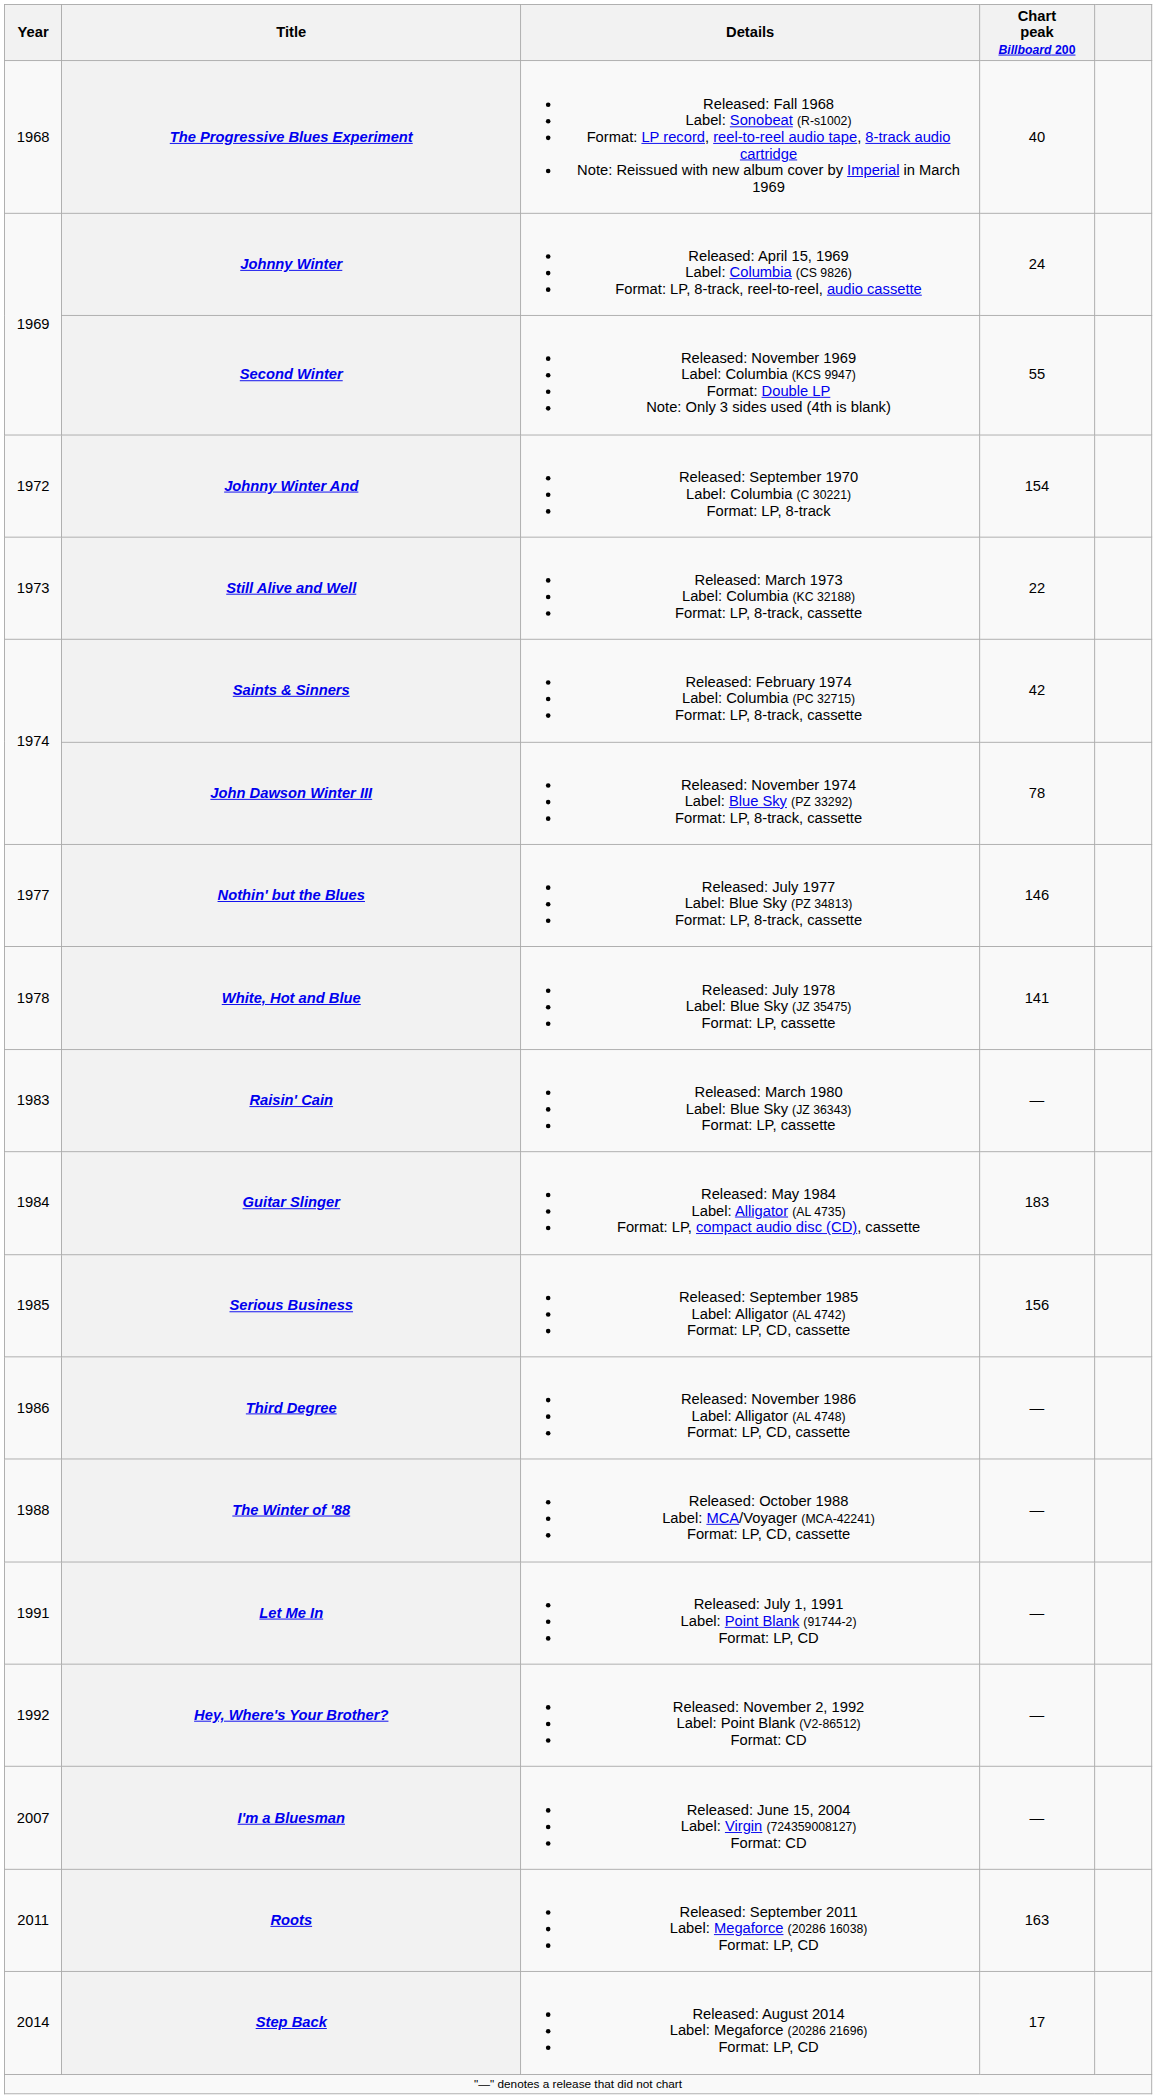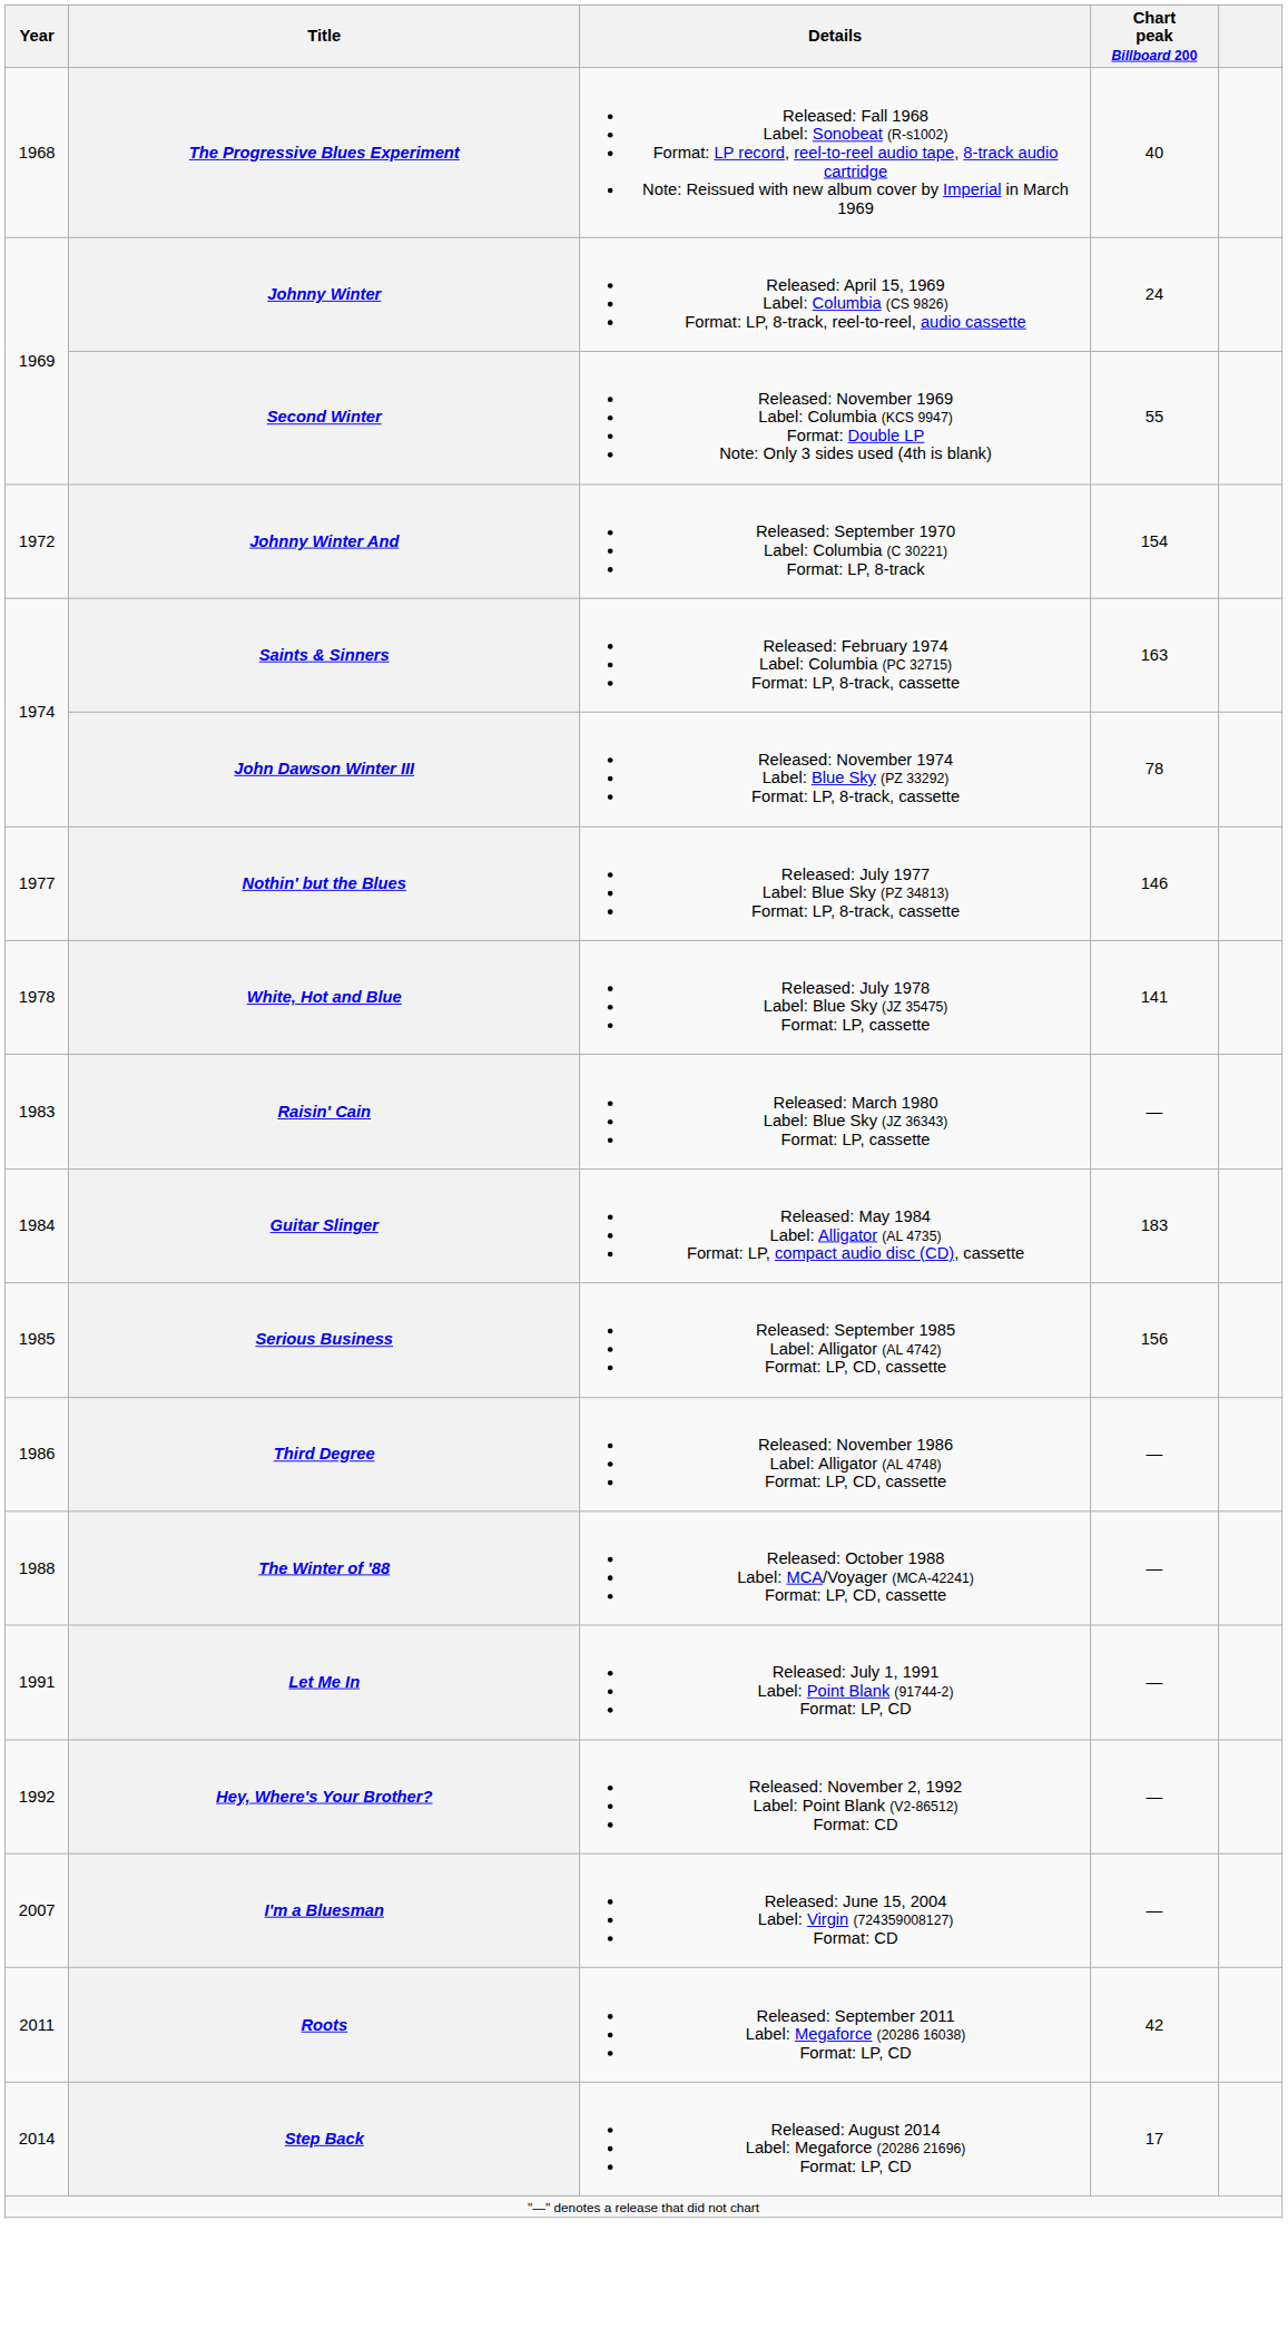- row: 1973 | Still Alive and Well | Released: March 1973 Label: Columbia (KC 32188) Format: LP, 8-track, cassette | 22
Saints & Sinners | Chart peak Billboard 200: 42 -> 163
Roots | Chart peak Billboard 200: 163 -> 42
